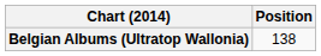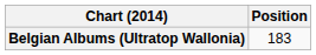Belgian Albums (Ultratop Wallonia) | Position: 138 -> 183
